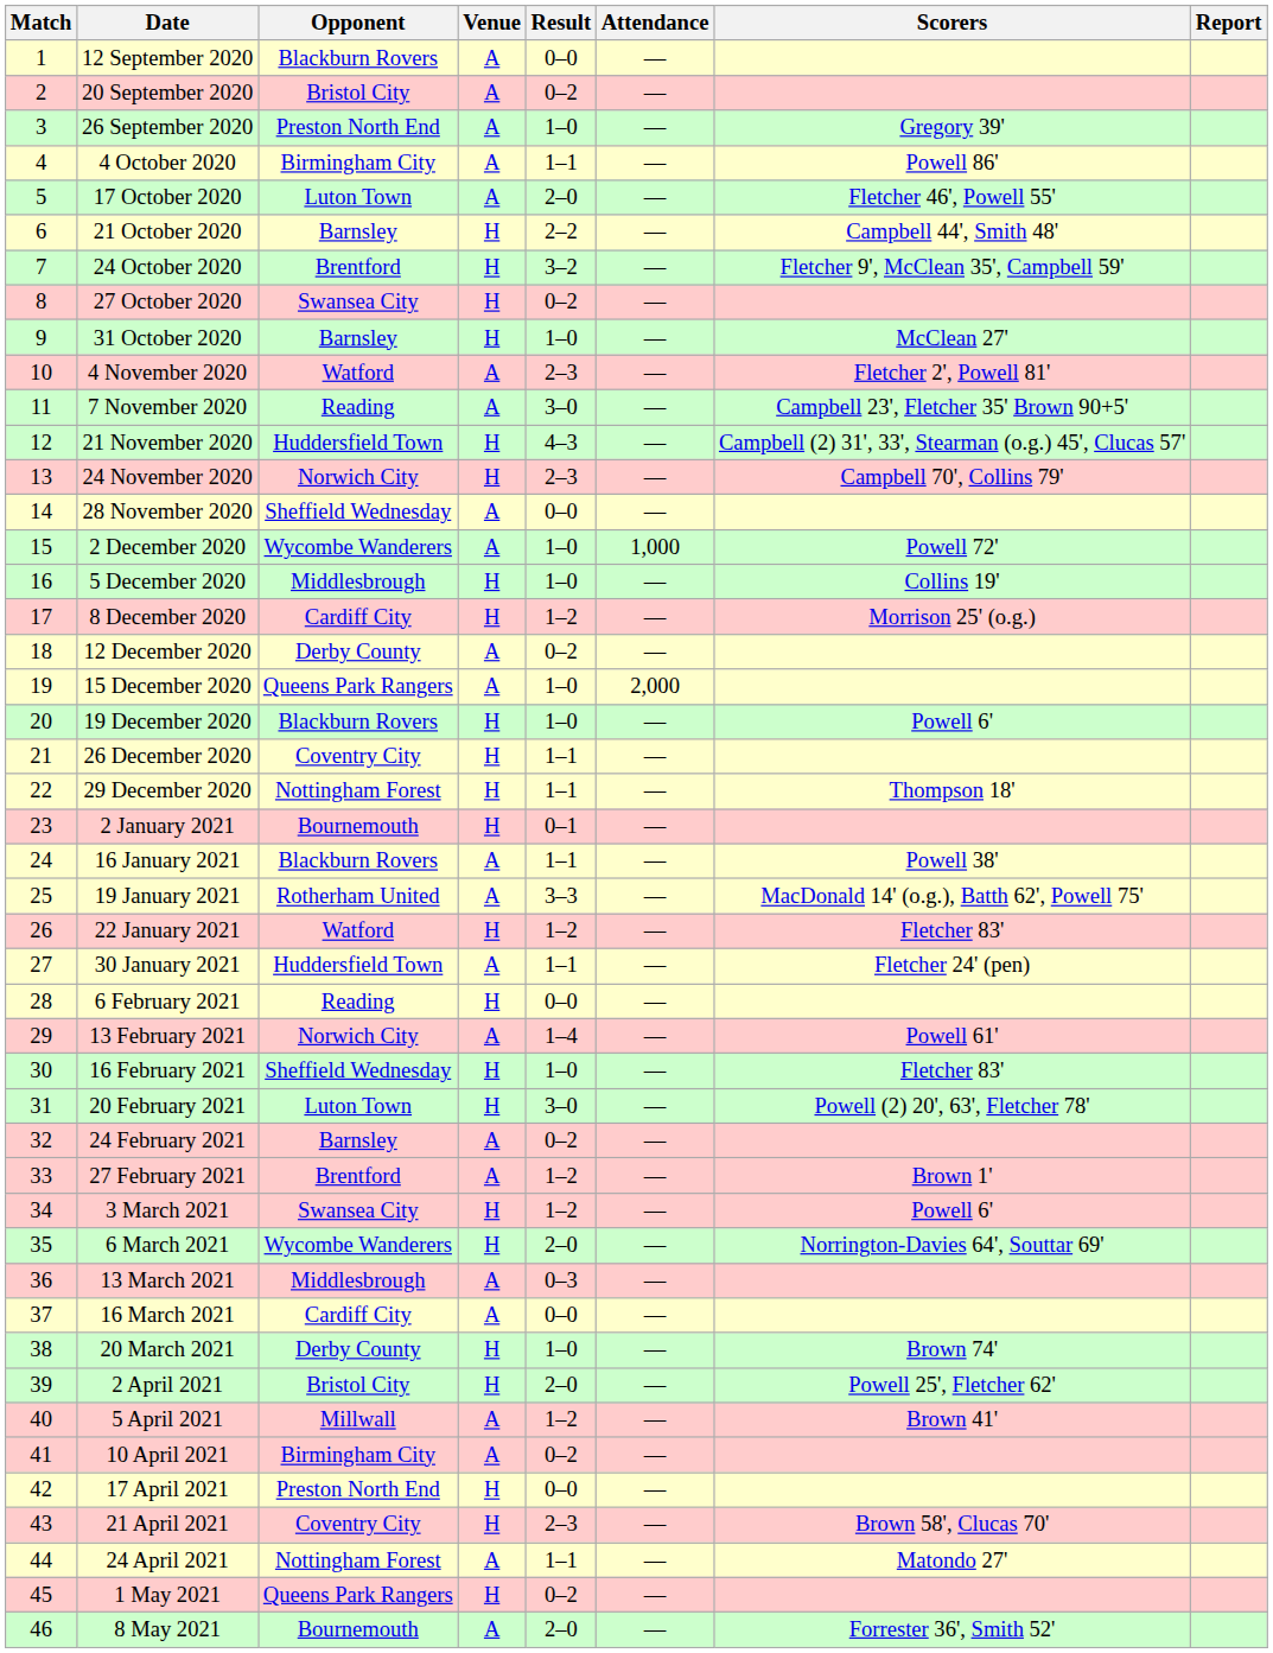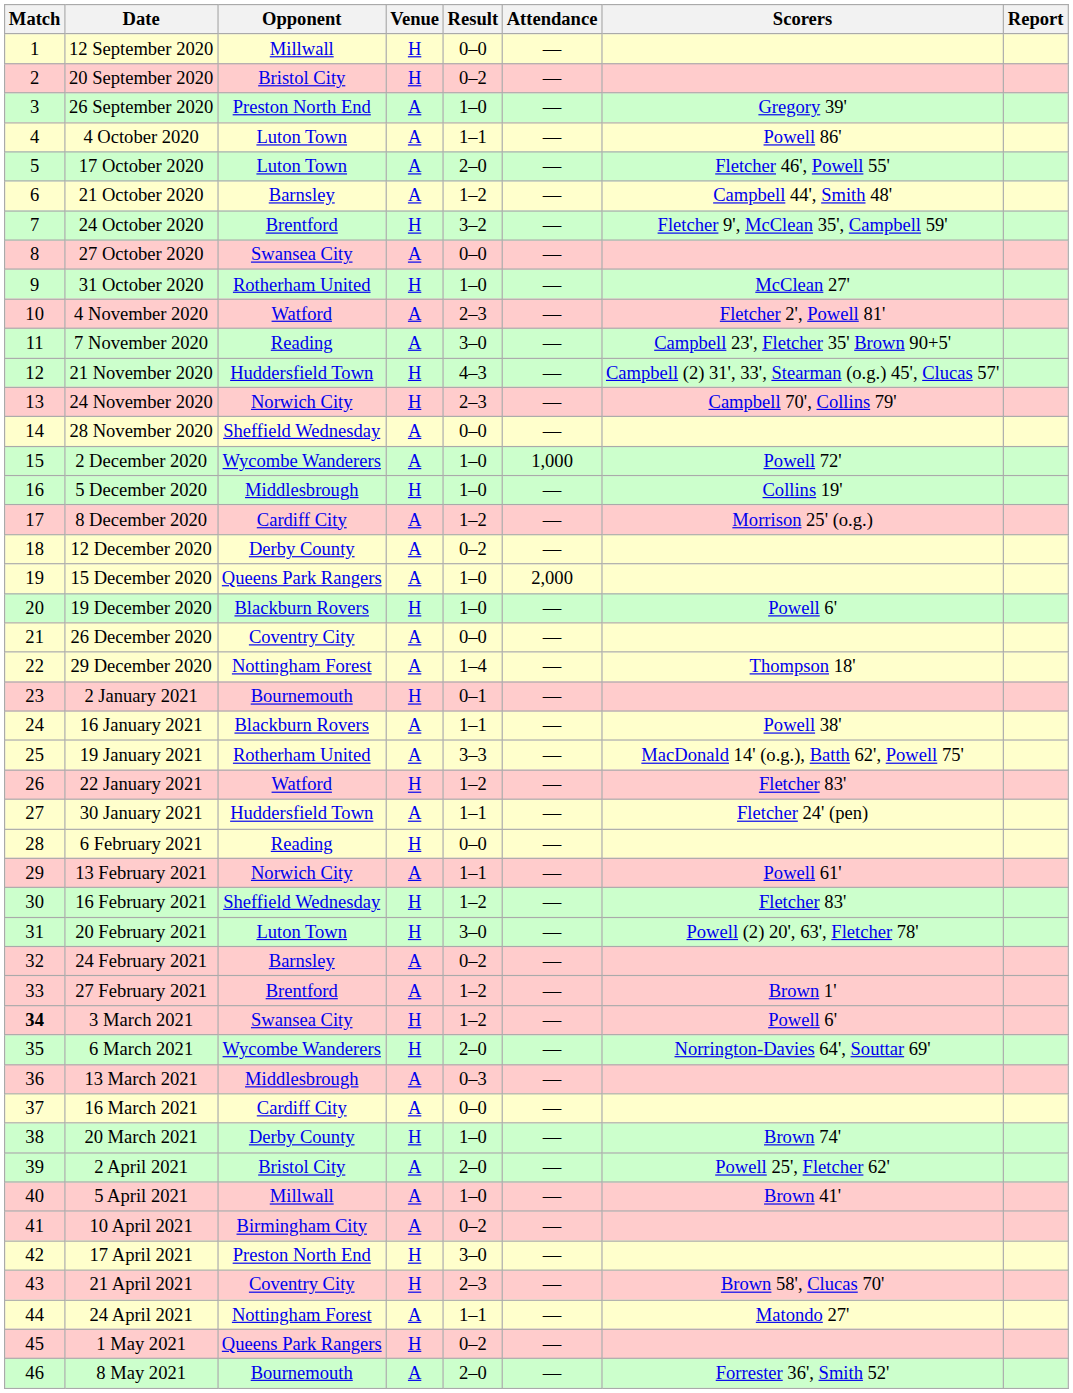12 September 2020 | Opponent: Blackburn Rovers -> Millwall
12 September 2020 | Venue: A -> H
20 September 2020 | Venue: A -> H
4 October 2020 | Opponent: Birmingham City -> Luton Town
21 October 2020 | Venue: H -> A
21 October 2020 | Result: 2–2 -> 1–2
27 October 2020 | Venue: H -> A
27 October 2020 | Result: 0–2 -> 0–0
31 October 2020 | Opponent: Barnsley -> Rotherham United
8 December 2020 | Venue: H -> A
26 December 2020 | Venue: H -> A
26 December 2020 | Result: 1–1 -> 0–0
29 December 2020 | Venue: H -> A
29 December 2020 | Result: 1–1 -> 1–4
13 February 2021 | Result: 1–4 -> 1–1
16 February 2021 | Result: 1–0 -> 1–2
3 March 2021 | Match: normal -> bold
2 April 2021 | Venue: H -> A
5 April 2021 | Result: 1–2 -> 1–0
17 April 2021 | Result: 0–0 -> 3–0
